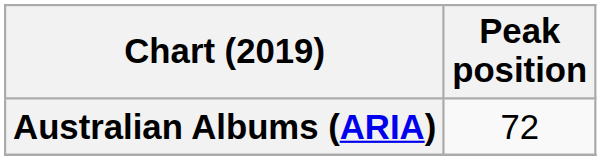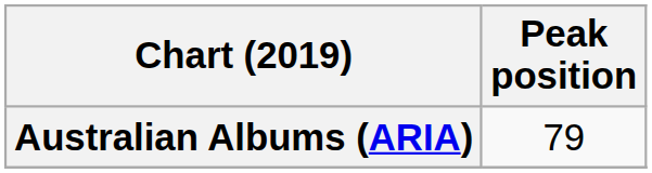Australian Albums (ARIA) | Peak position: 72 -> 79
